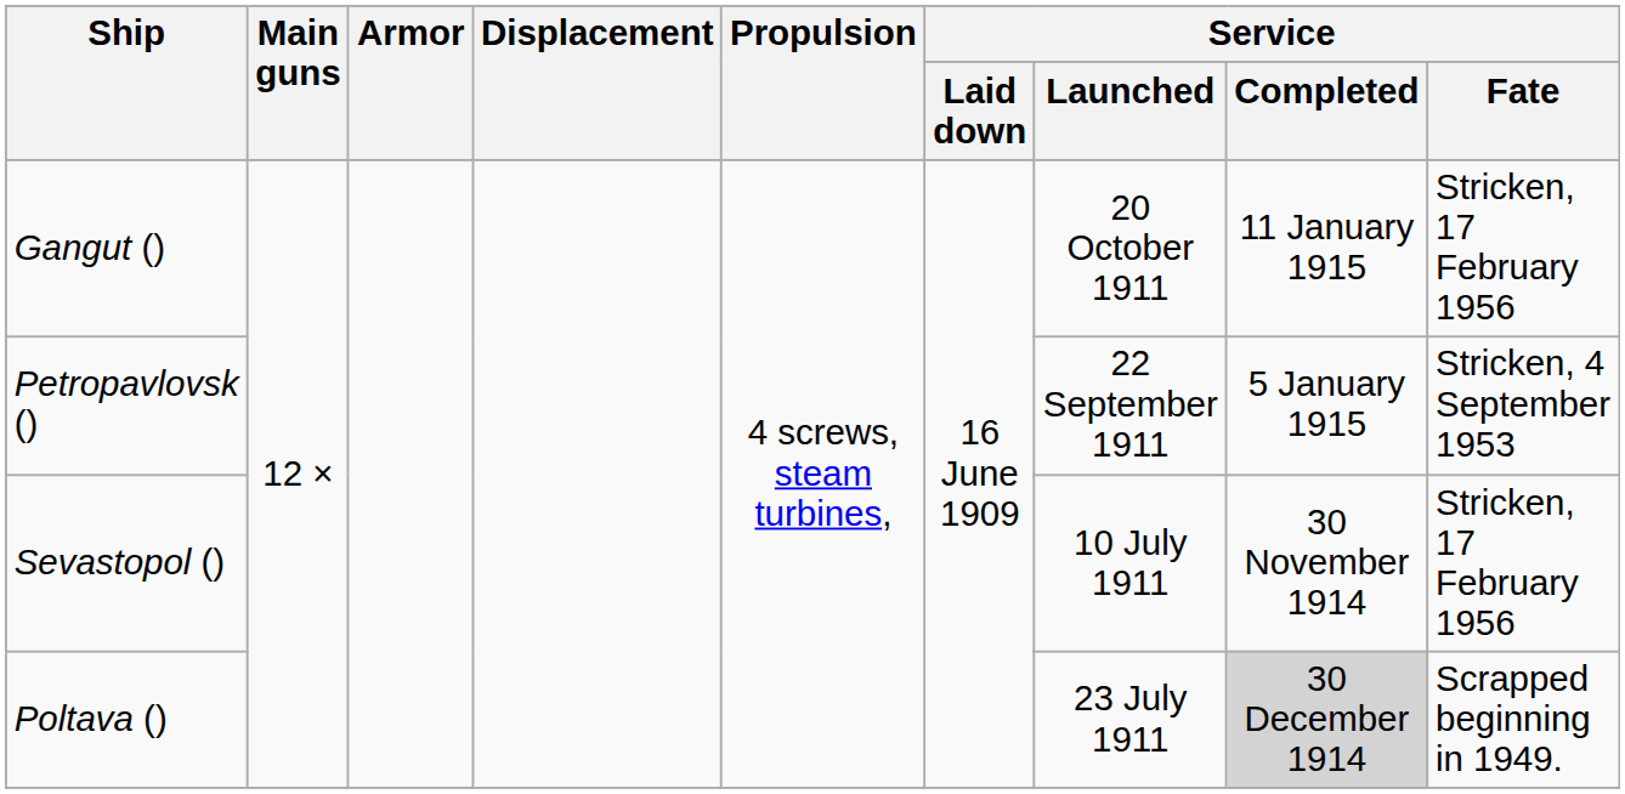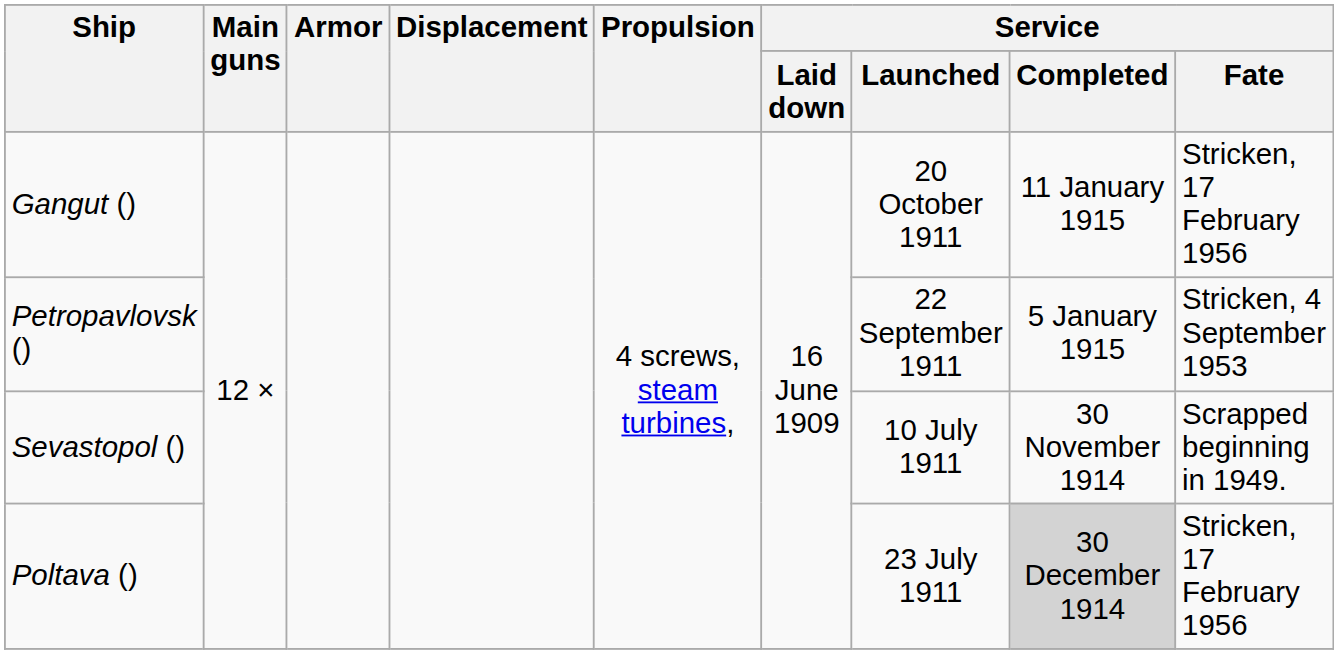Sevastopol () | Service / Fate: Stricken, 17 February 1956 -> Scrapped beginning in 1949.
Poltava () | Service / Fate: Scrapped beginning in 1949. -> Stricken, 17 February 1956
